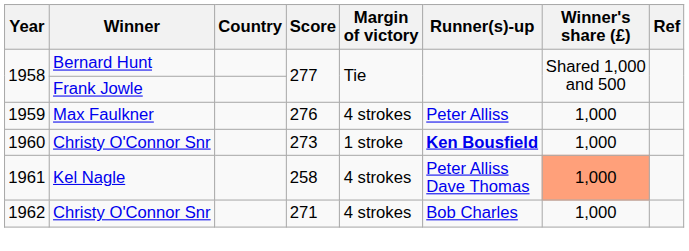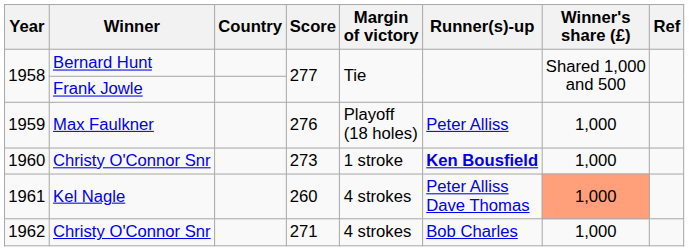1959 | Margin of victory: 4 strokes -> Playoff (18 holes)
1961 | Score: 258 -> 260
